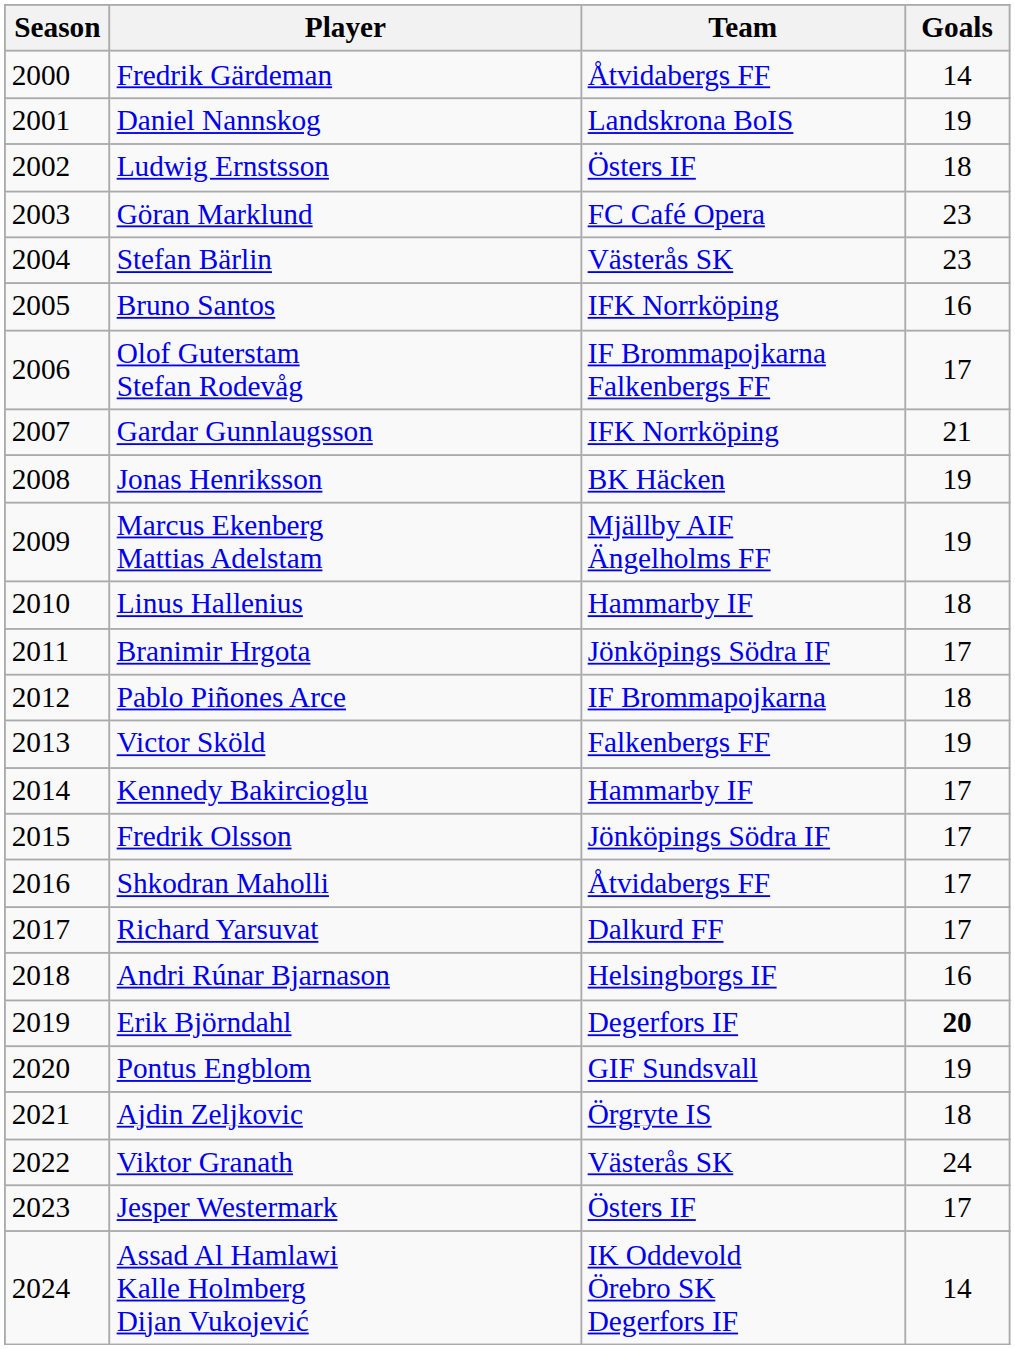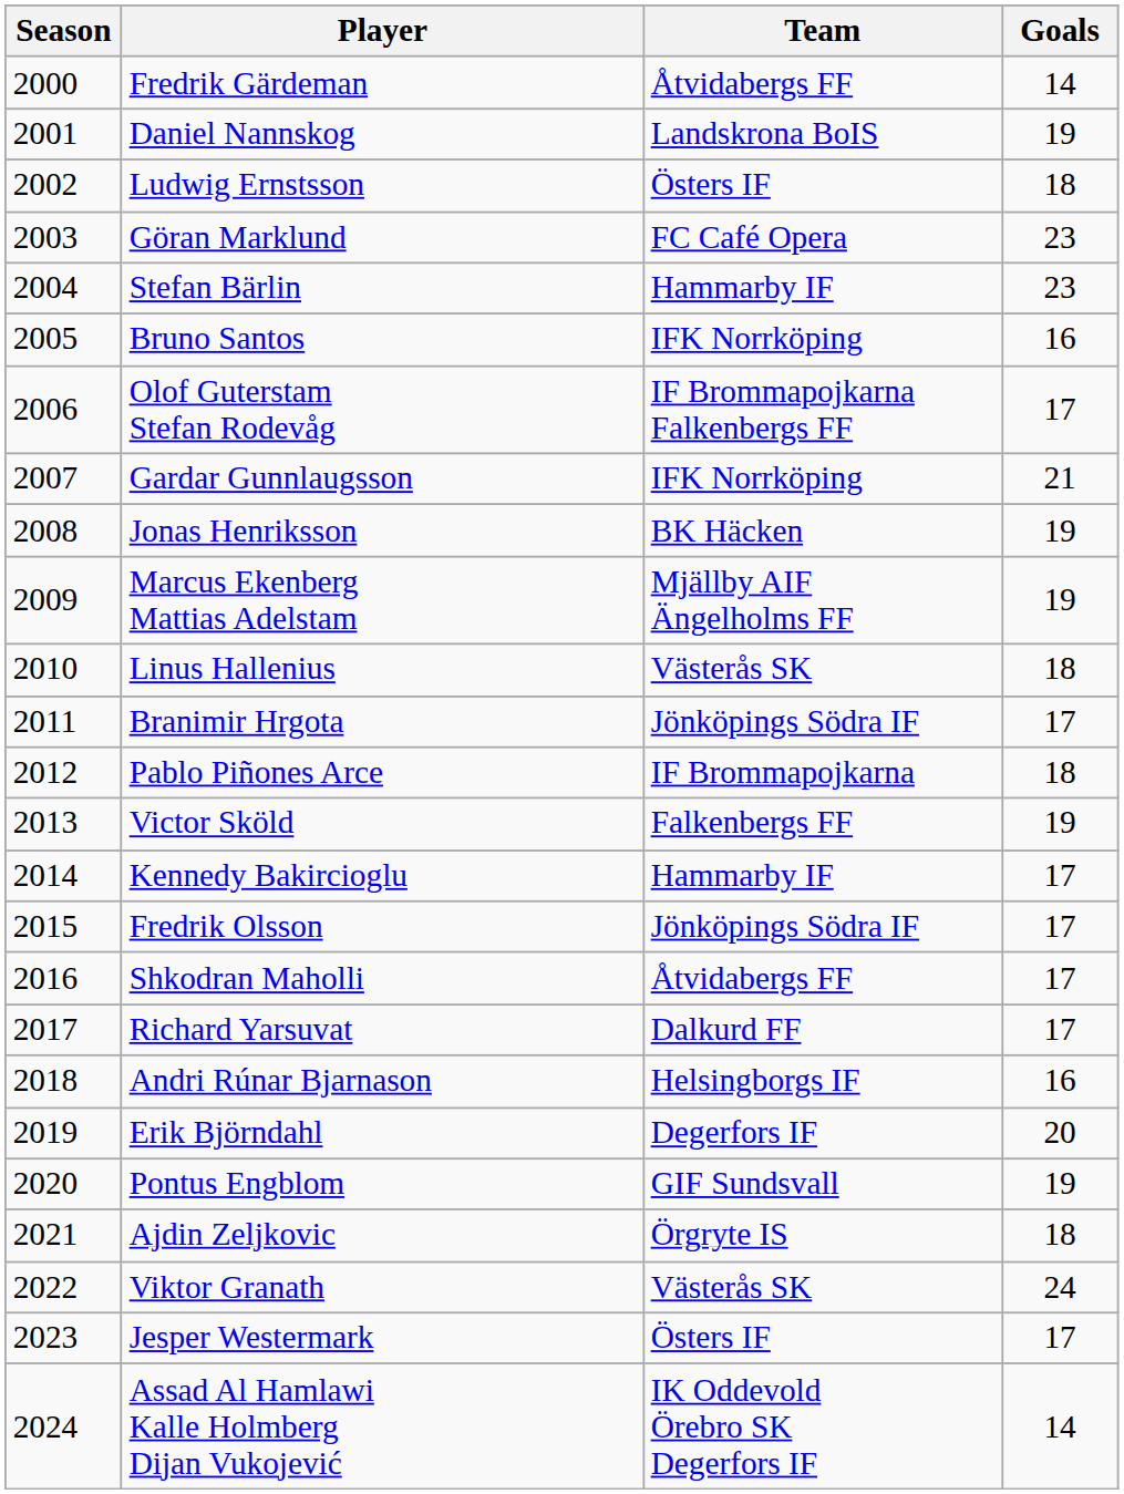Stefan Bärlin | Team: Västerås SK -> Hammarby IF
Linus Hallenius | Team: Hammarby IF -> Västerås SK
Erik Björndahl | Goals: bold -> normal
